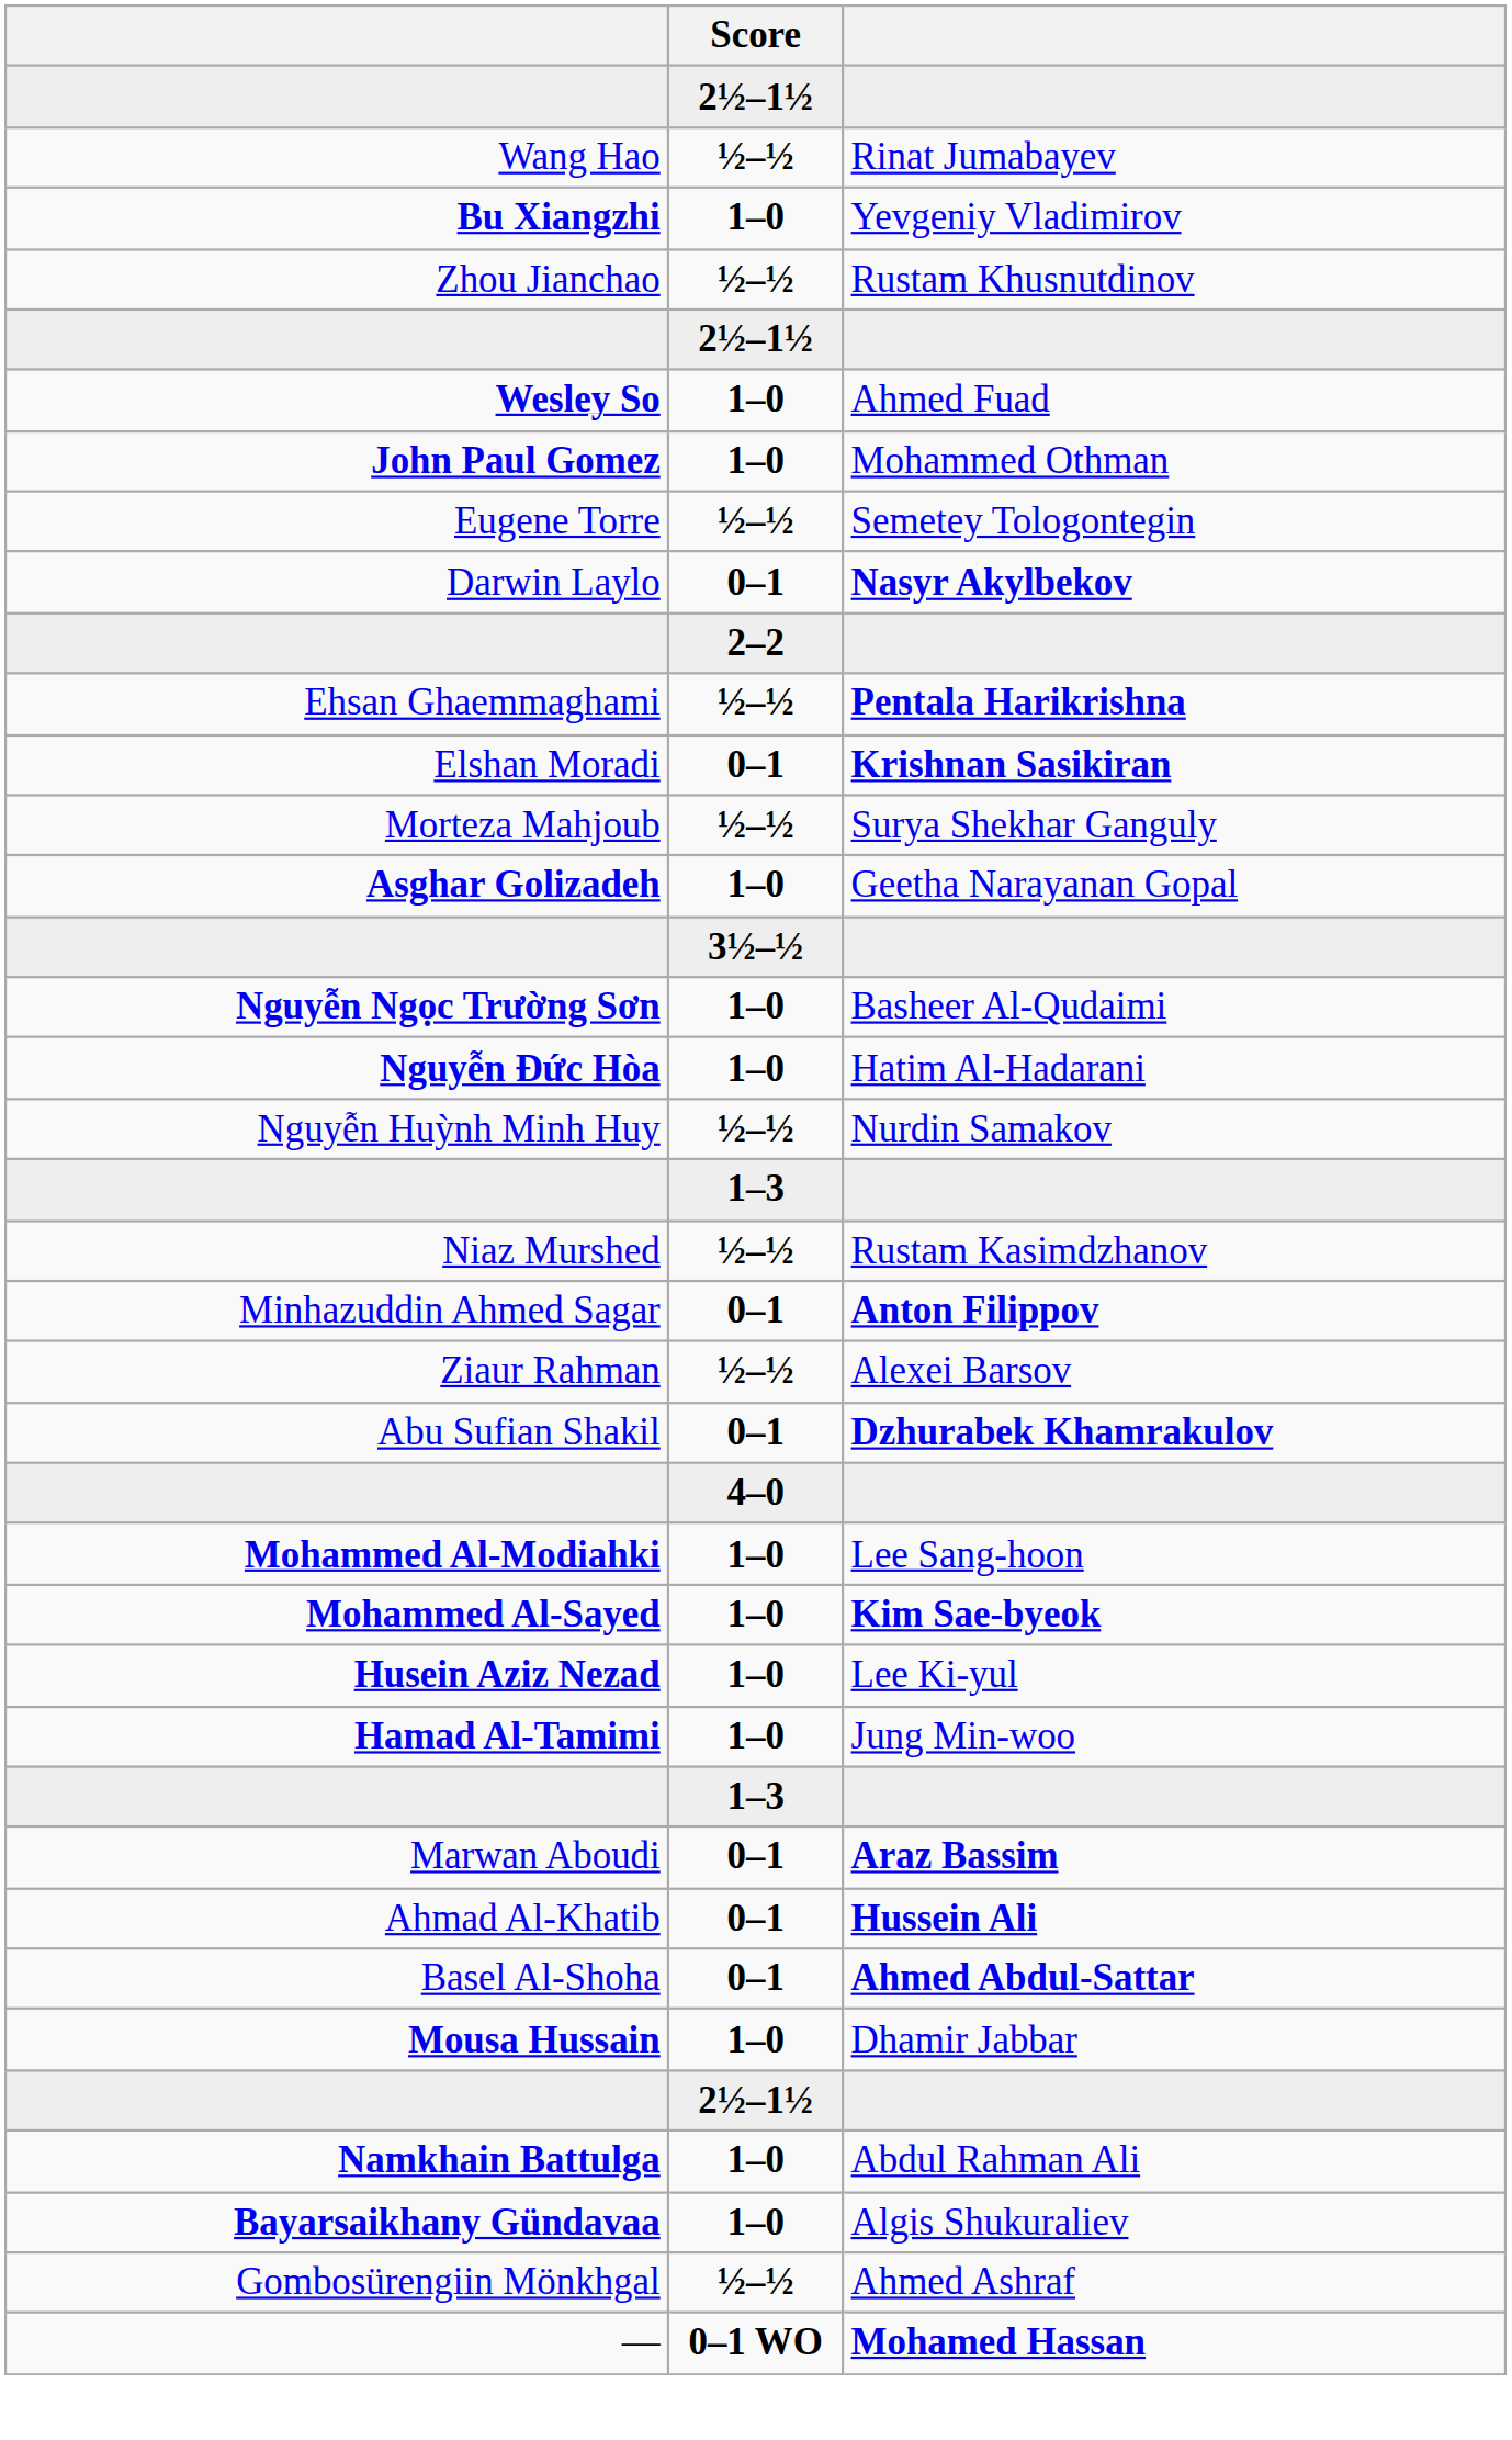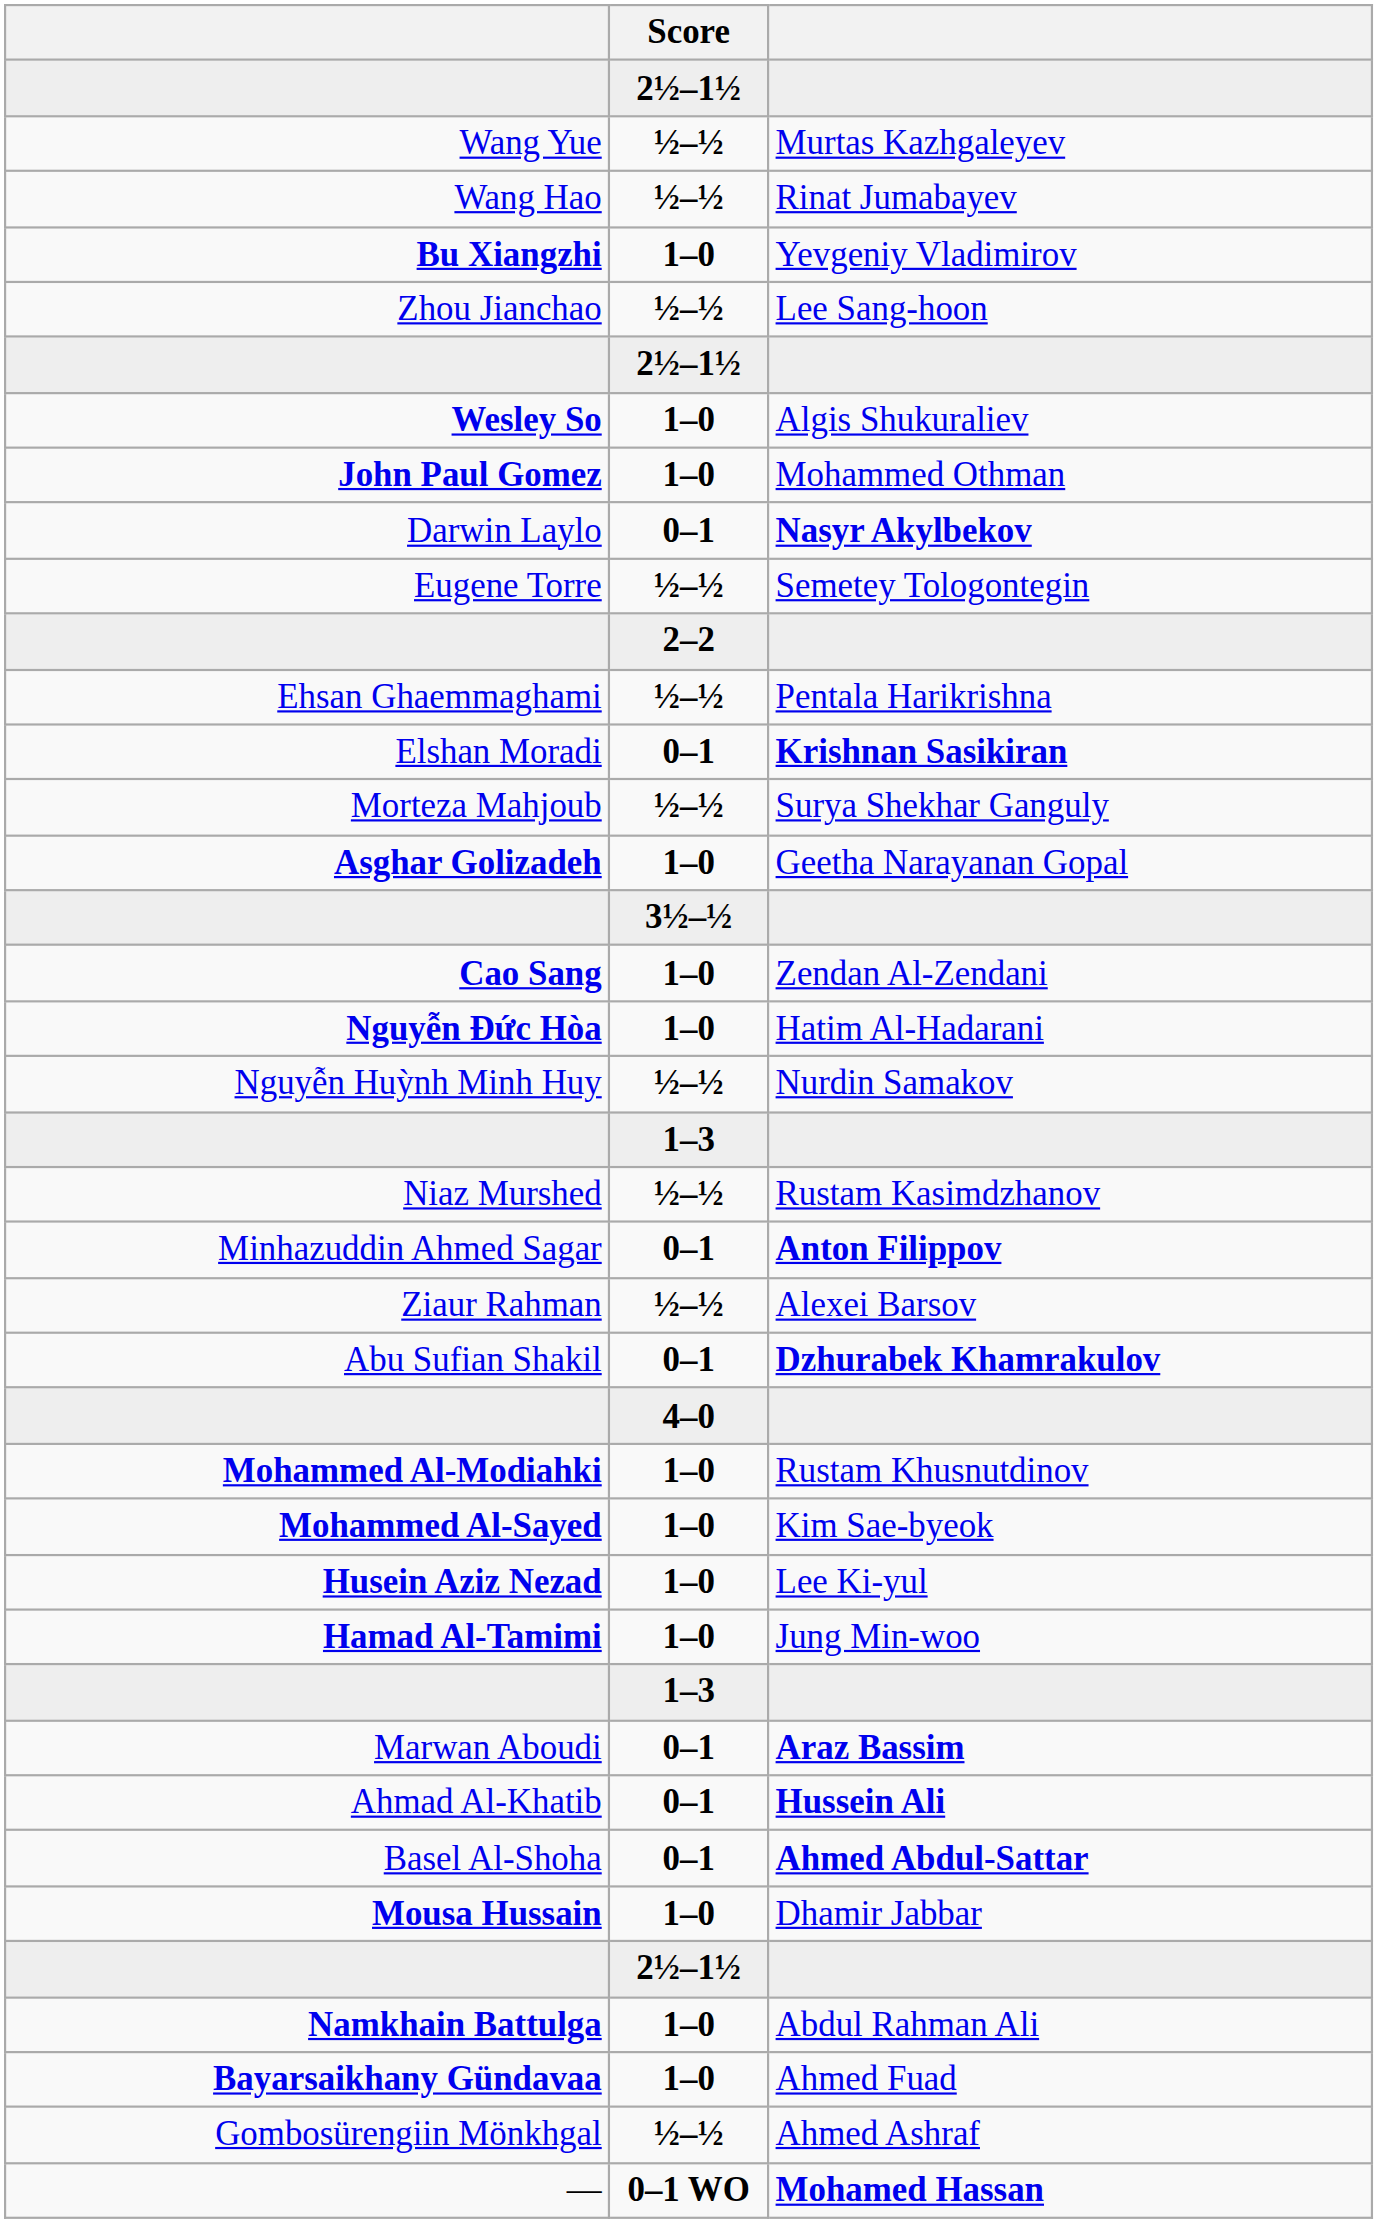+ row: Wang Yue | ½–½ | Murtas Kazhgaleyev
Zhou Jianchao | column 3: Rustam Khusnutdinov -> Lee Sang-hoon
Wesley So | column 3: Ahmed Fuad -> Algis Shukuraliev
rows swapped: Darwin Laylo <-> Eugene Torre
Ehsan Ghaemmaghami | column 3: bold -> normal
- row: Nguyễn Ngọc Trường Sơn | 1–0 | Basheer Al-Qudaimi
+ row: Cao Sang | 1–0 | Zendan Al-Zendani
Mohammed Al-Modiahki | column 3: Lee Sang-hoon -> Rustam Khusnutdinov
Mohammed Al-Sayed | column 3: bold -> normal
Bayarsaikhany Gündavaa | column 3: Algis Shukuraliev -> Ahmed Fuad
